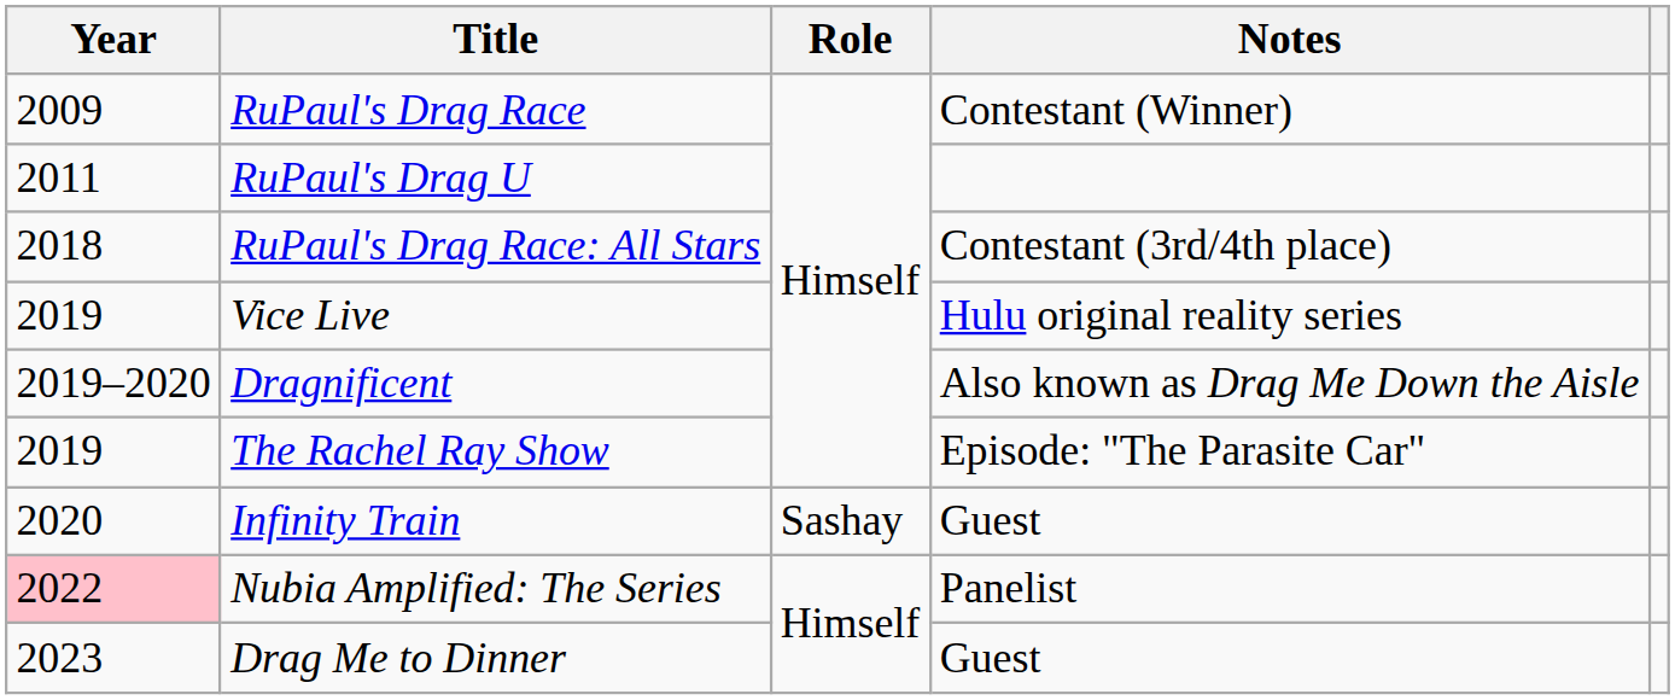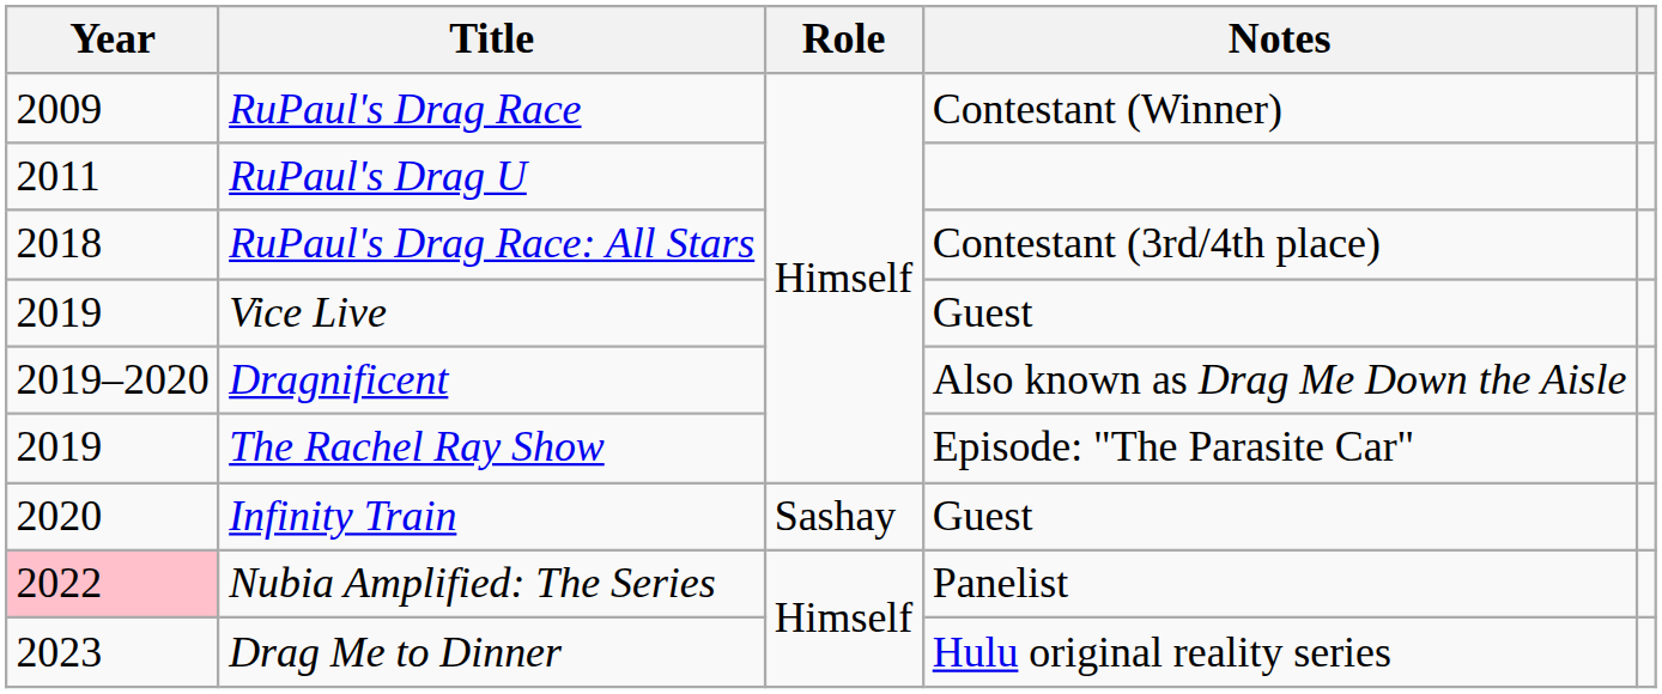Vice Live | Notes: Hulu original reality series -> Guest
Drag Me to Dinner | Notes: Guest -> Hulu original reality series
